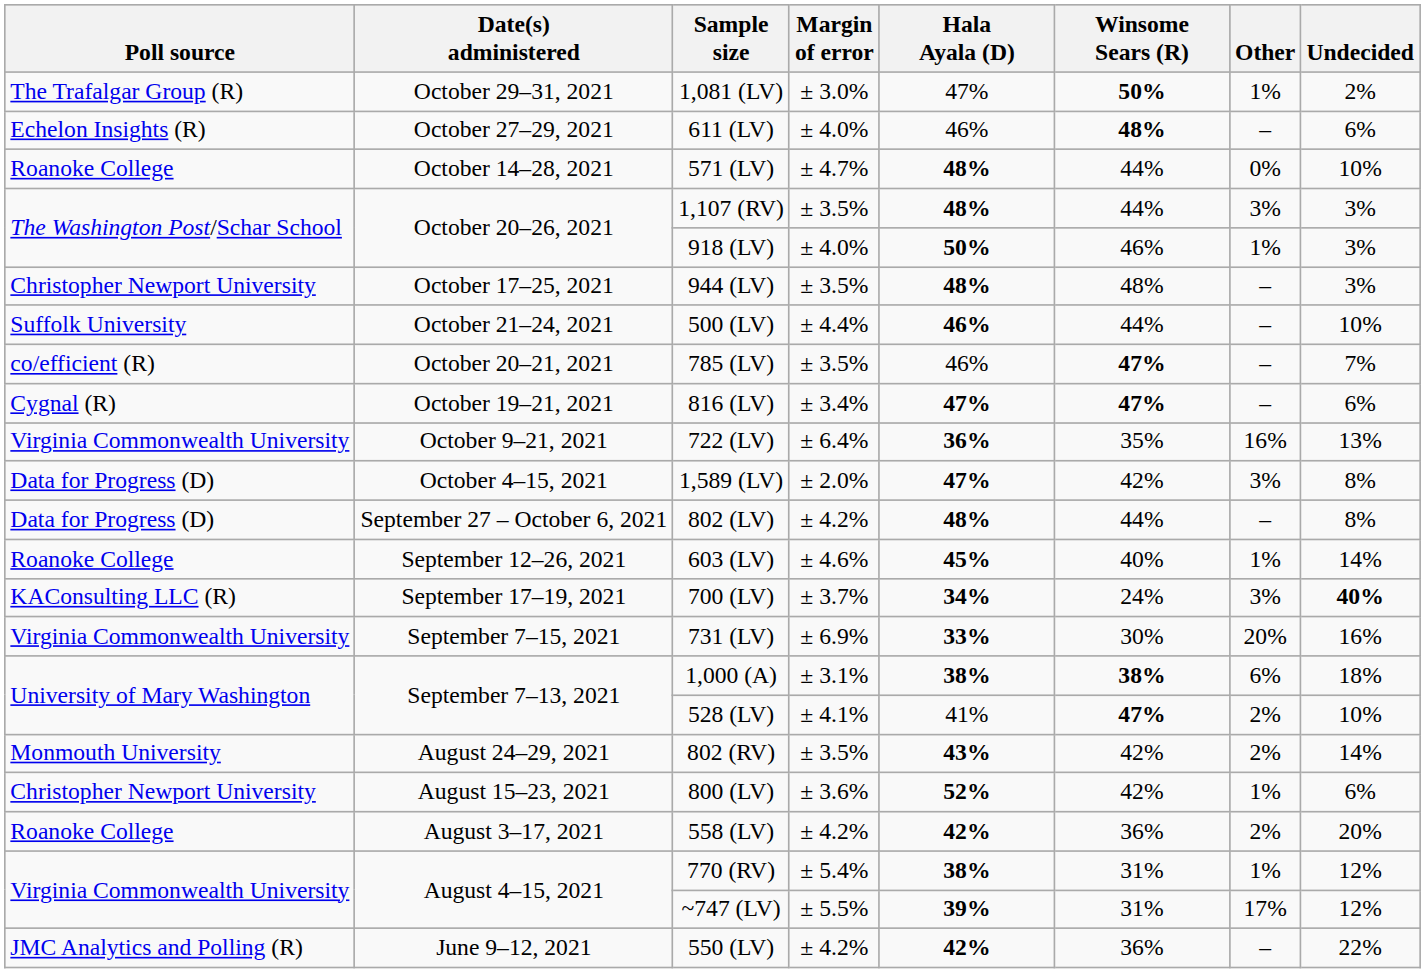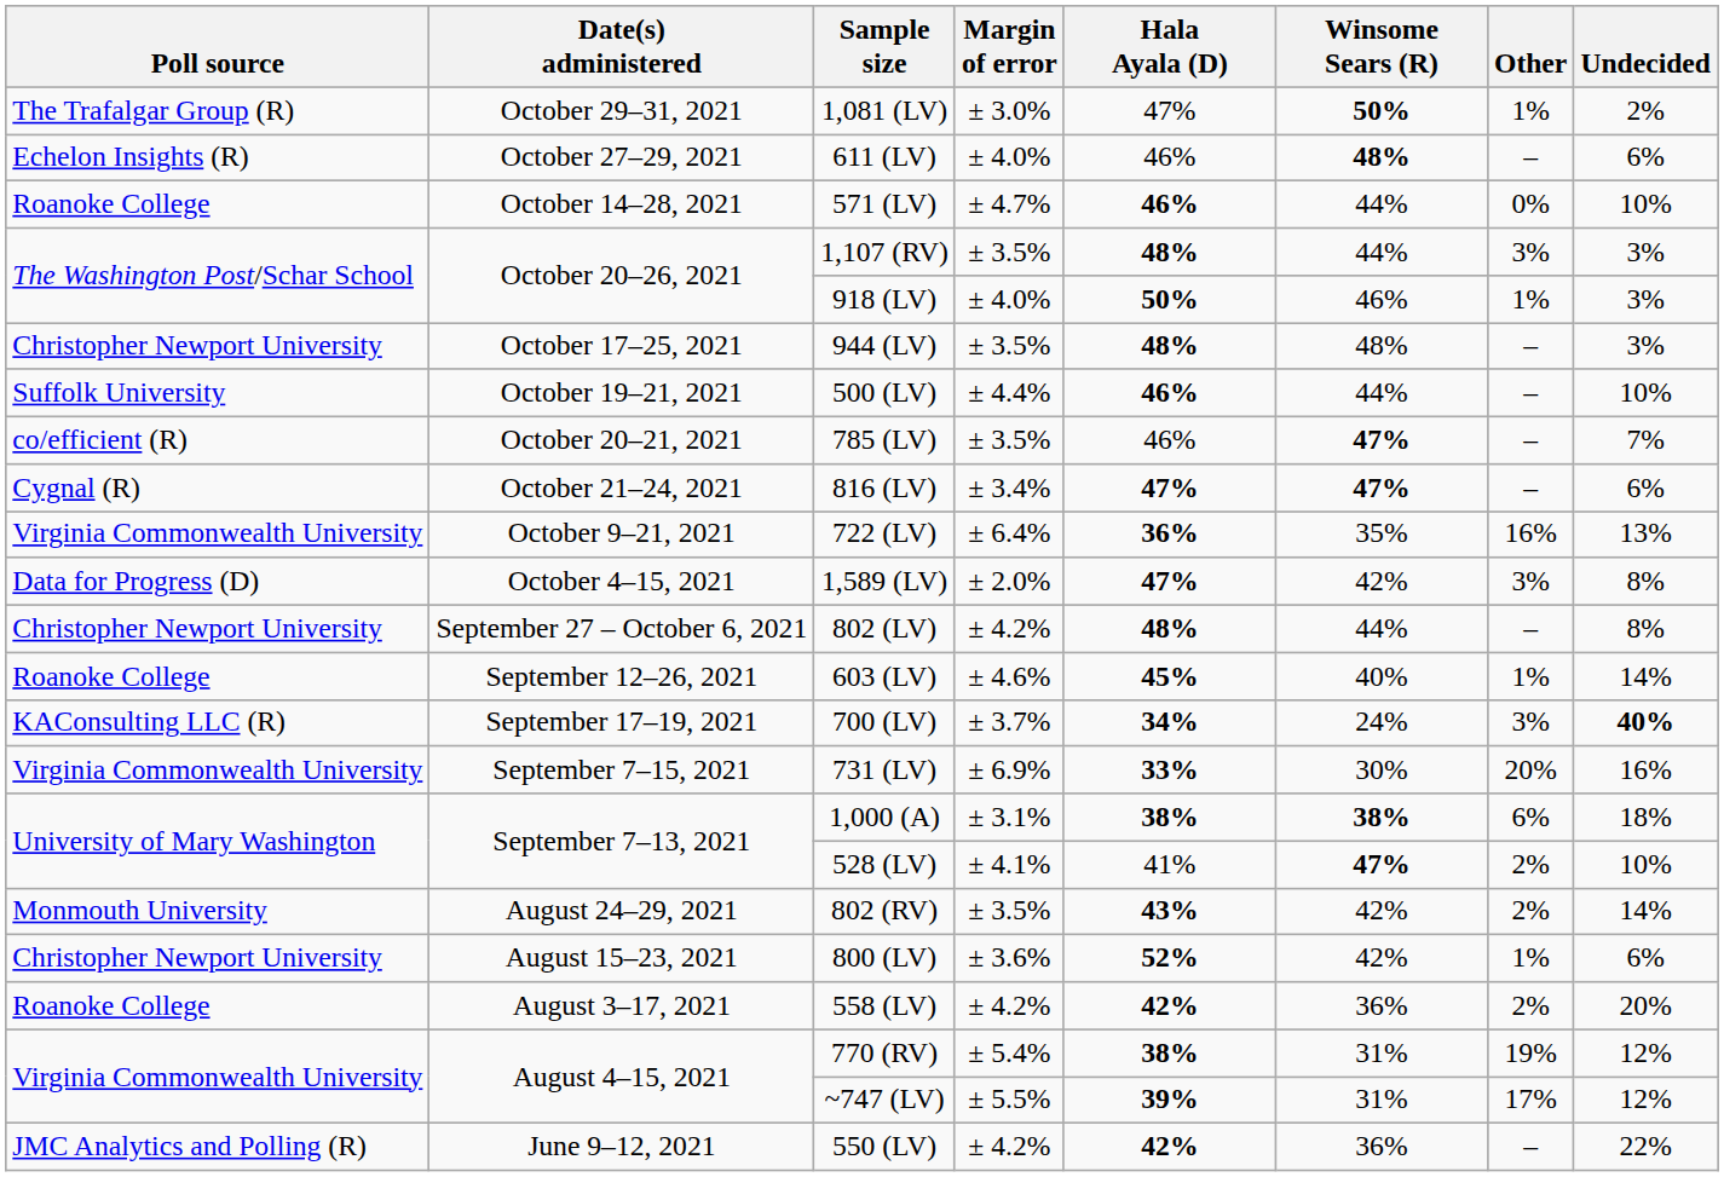571 (LV) | Hala Ayala (D): 48% -> 46%
500 (LV) | Date(s) administered: October 21–24, 2021 -> October 19–21, 2021
816 (LV) | Date(s) administered: October 19–21, 2021 -> October 21–24, 2021
802 (LV) | Poll source: Data for Progress (D) -> Christopher Newport University
770 (RV) | Other: 1% -> 19%
